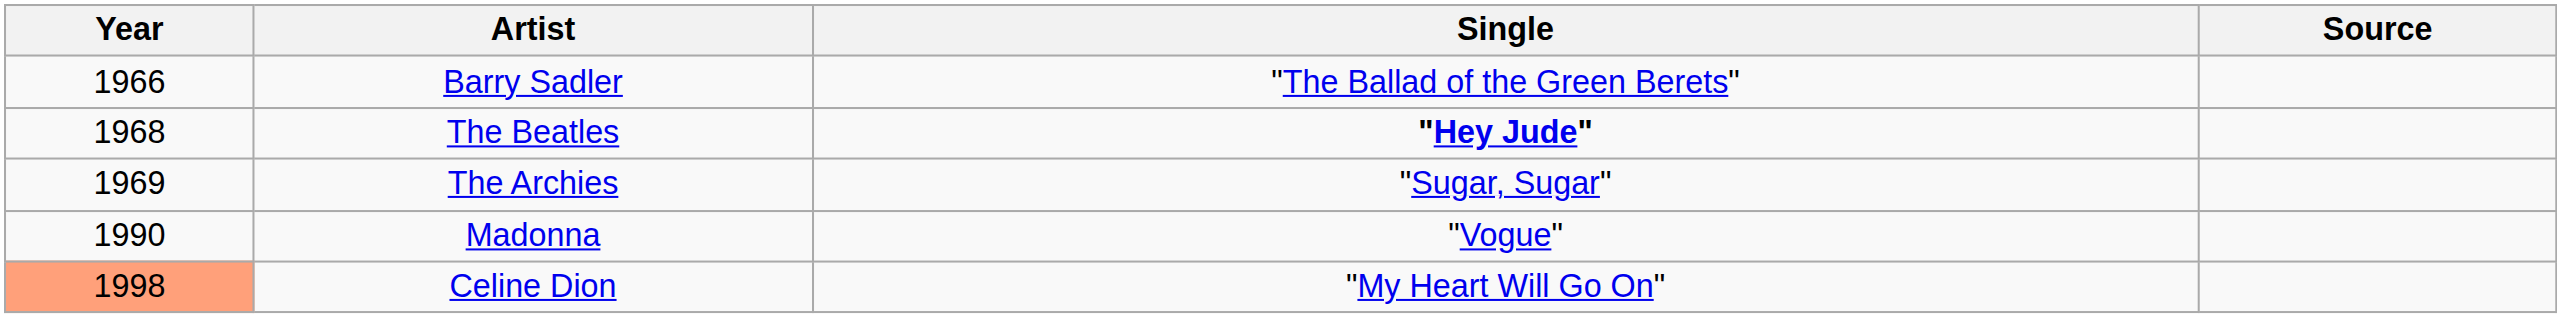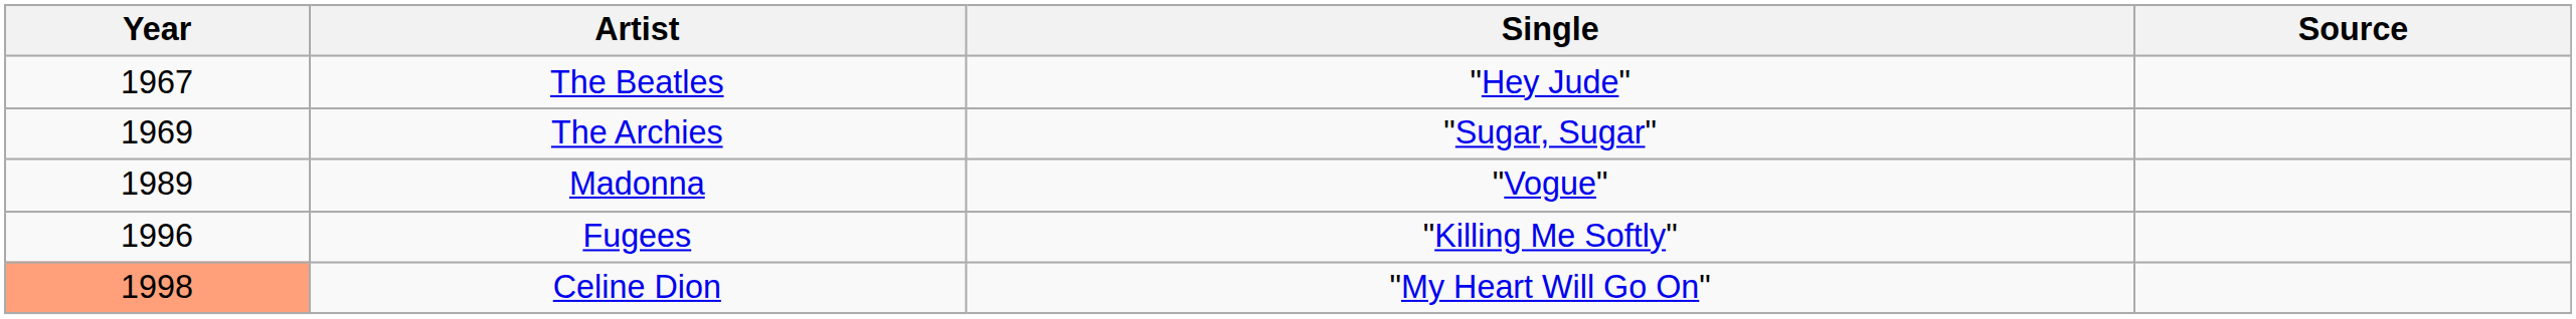- row: 1966 | Barry Sadler | "The Ballad of the Green Berets"
The Beatles | Year: 1968 -> 1967
The Beatles | Single: bold -> normal
Madonna | Year: 1990 -> 1989
+ row: 1996 | Fugees | "Killing Me Softly"
